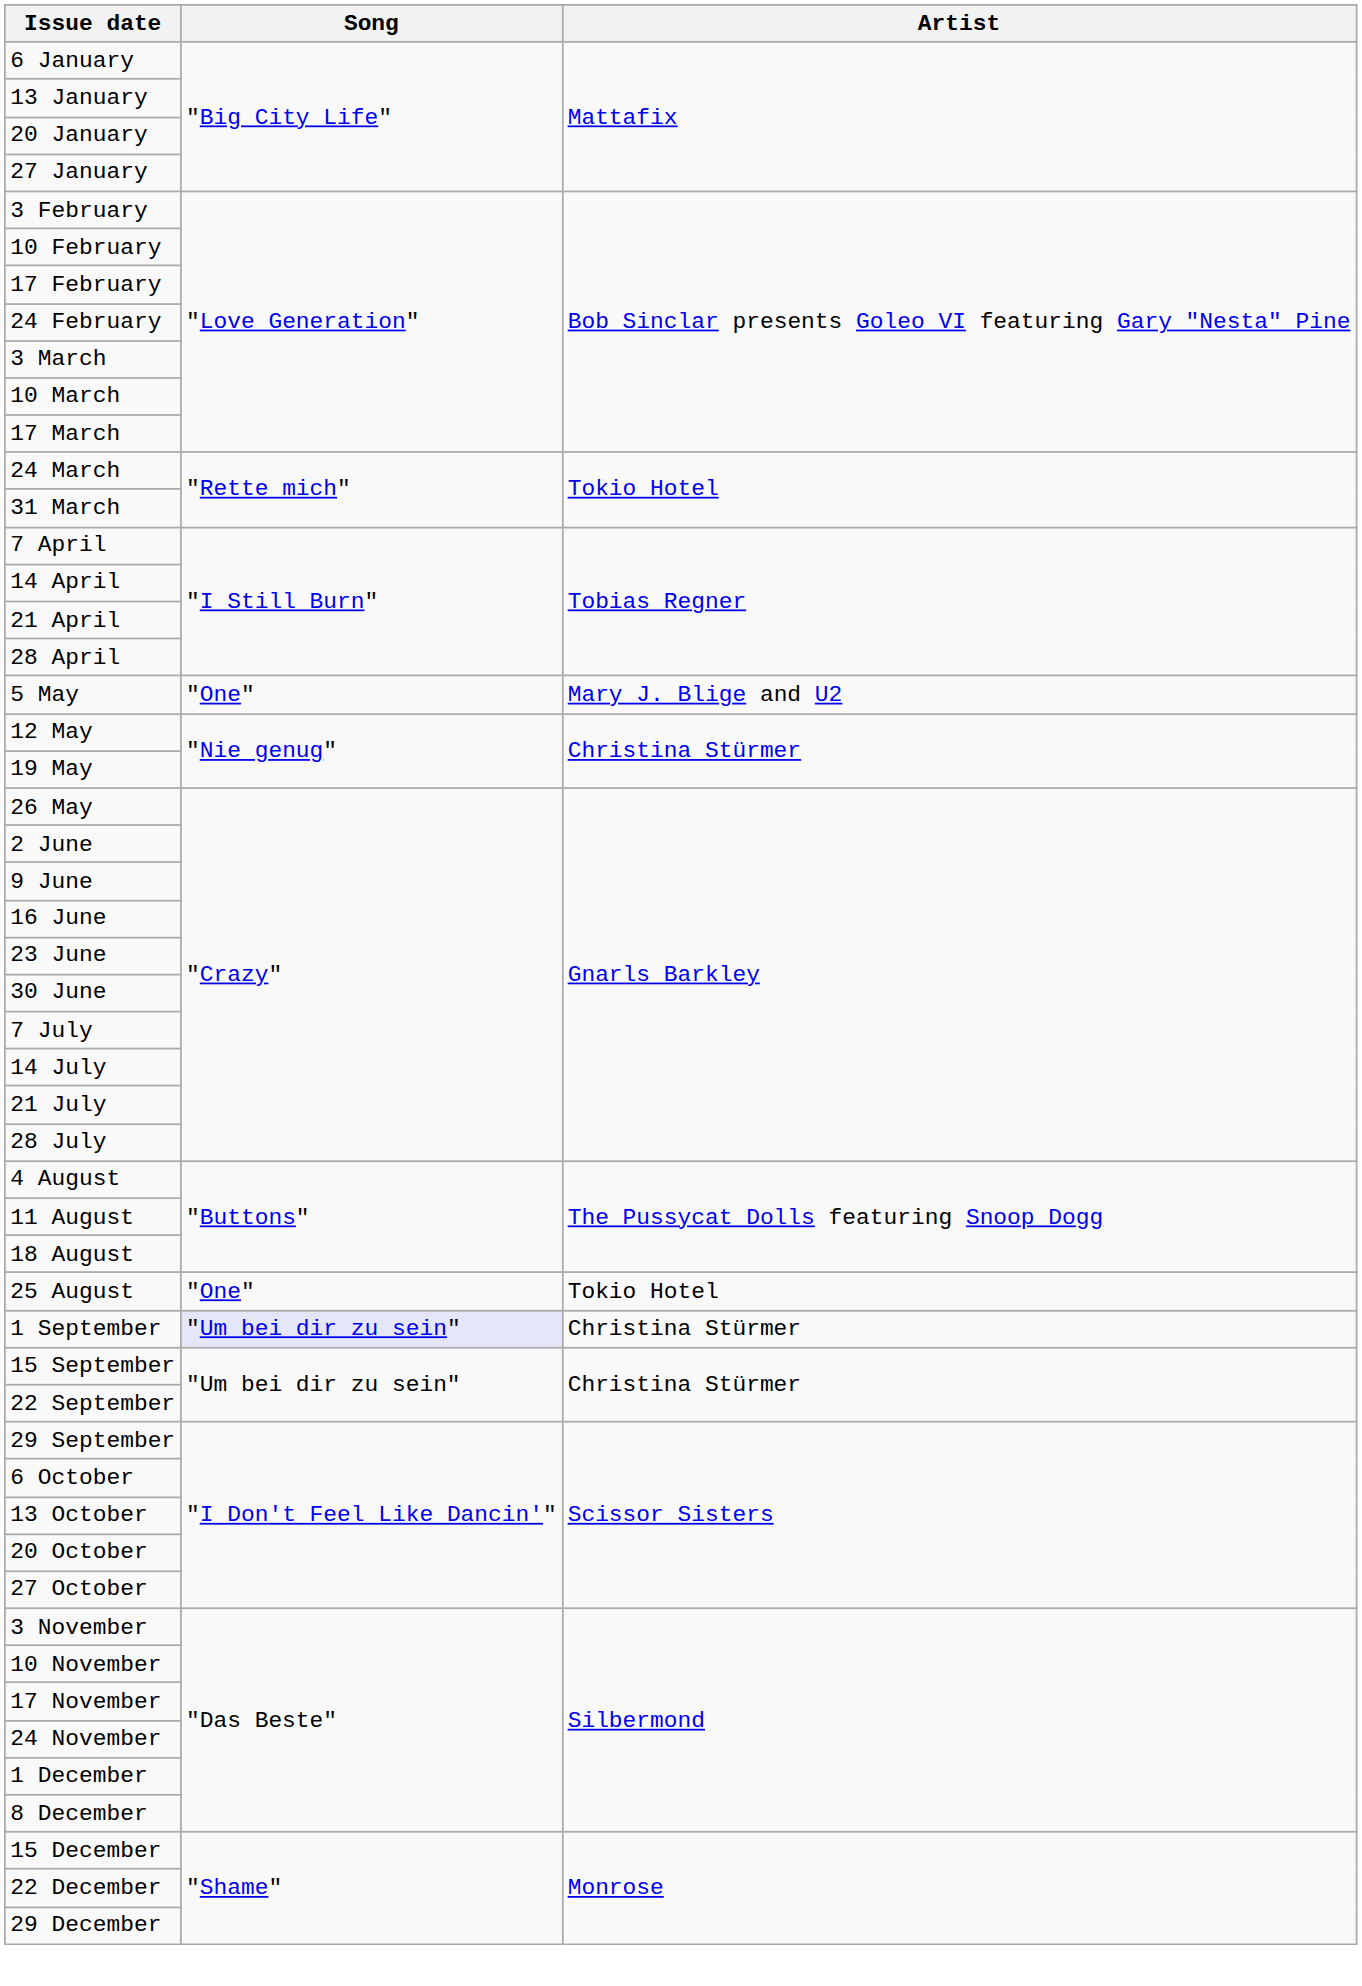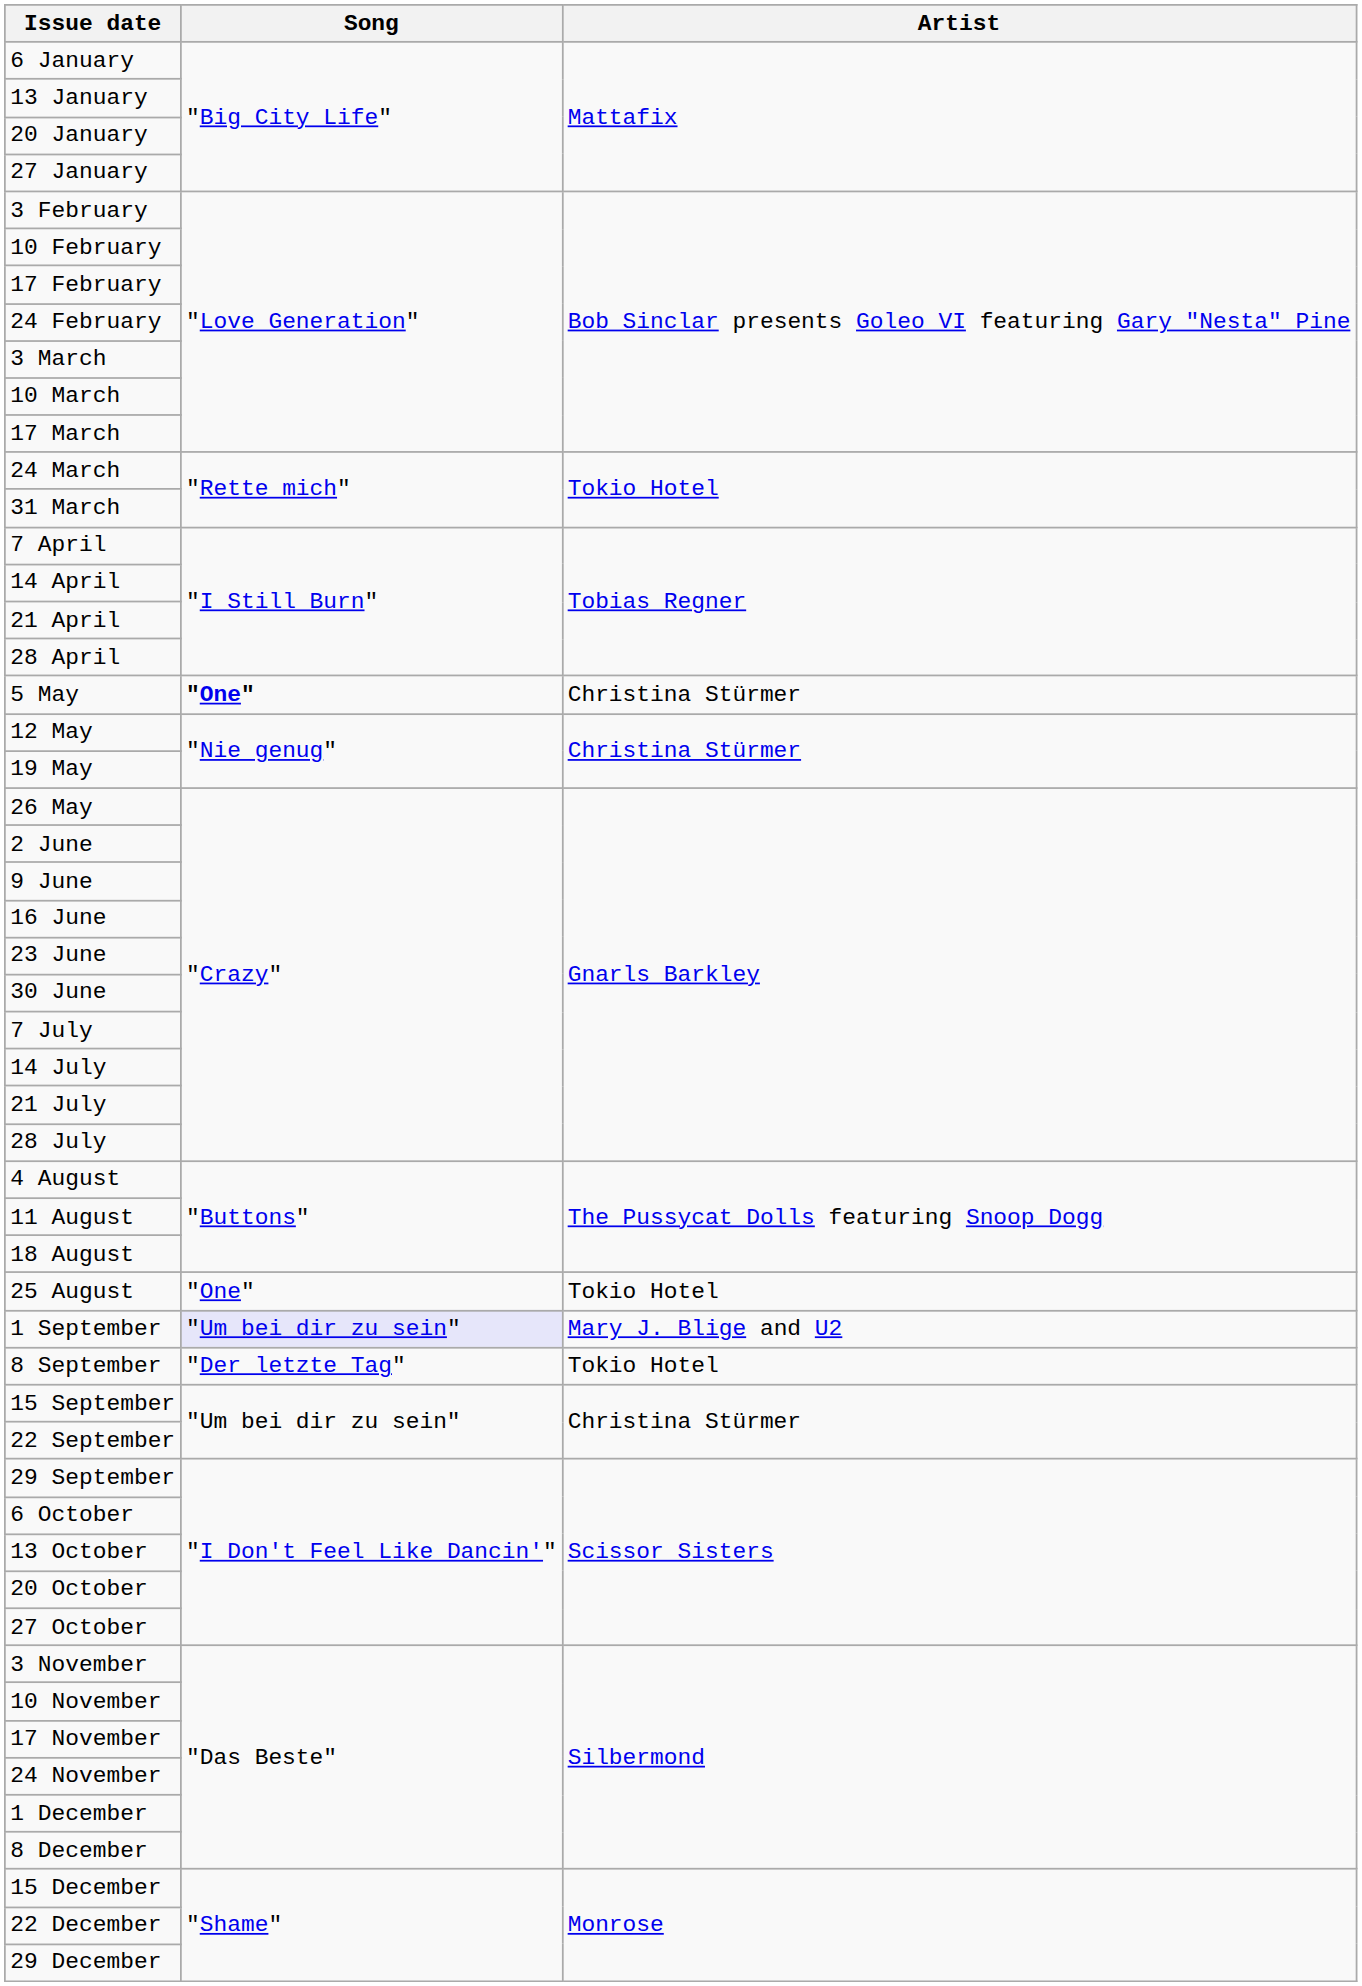5 May | Song: normal -> bold
5 May | Artist: Mary J. Blige and U2 -> Christina Stürmer
1 September | Artist: Christina Stürmer -> Mary J. Blige and U2
+ row: 8 September | "Der letzte Tag" | Tokio Hotel
